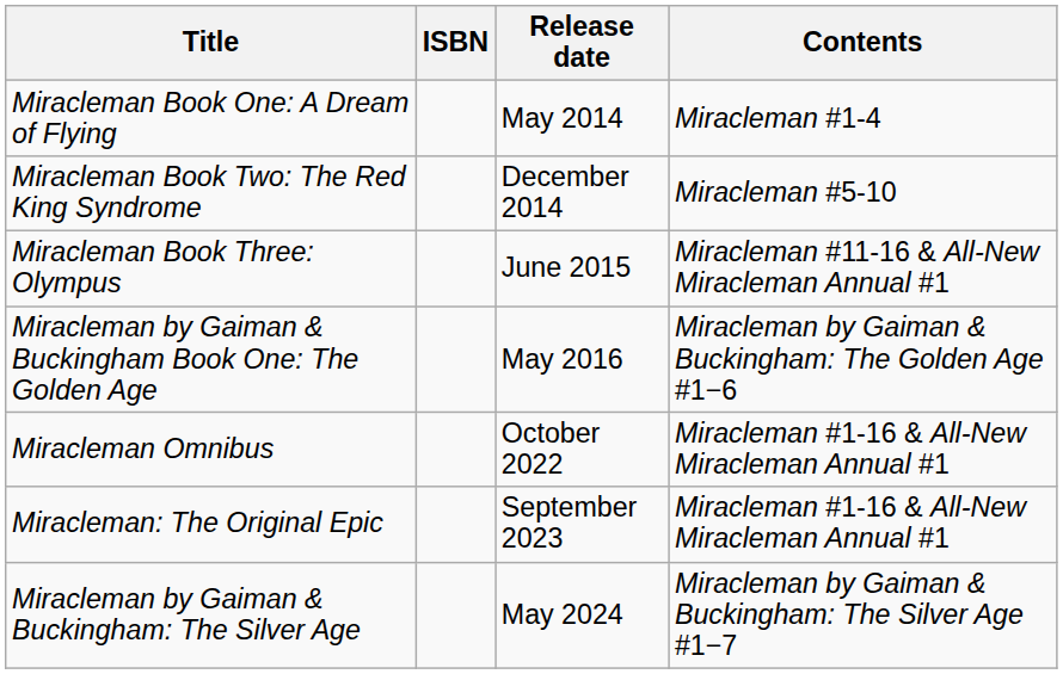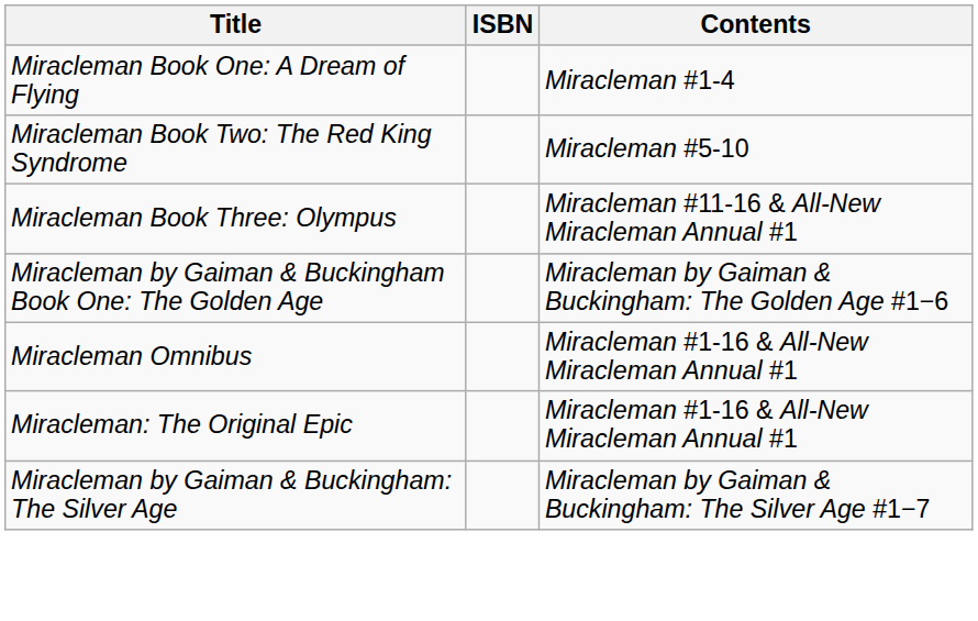- column: Release date | May 2014 | December 2014 | June 2015 | May 2016 | October 2022 | September 2023 | May 2024
